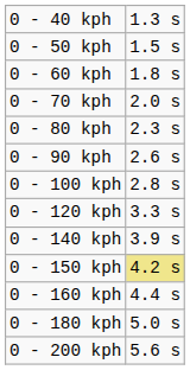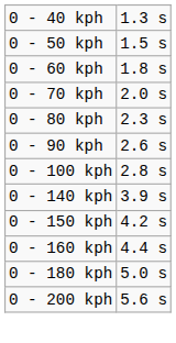- row: 0 - 120 kph | 3.3 s
0 - 150 kph | column 2: khaki background -> no background
